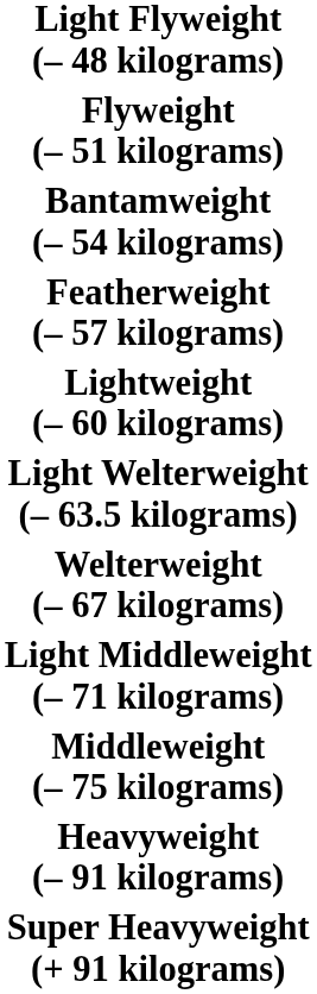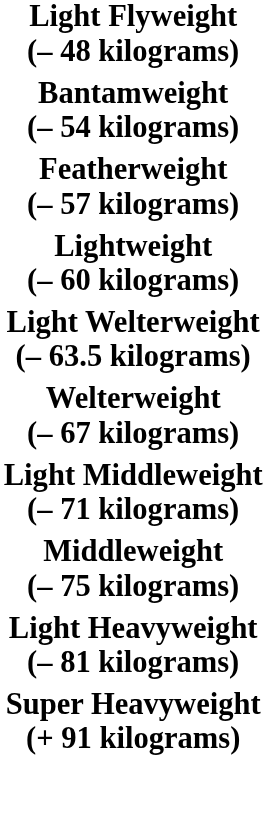- row: Flyweight (– 51 kilograms)
+ row: Light Heavyweight (– 81 kilograms)
- row: Heavyweight (– 91 kilograms)
